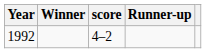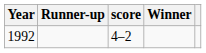columns swapped: Winner <-> Runner-up
